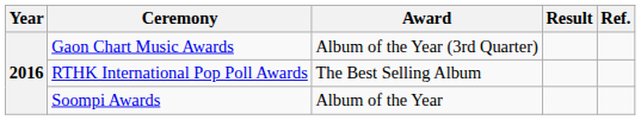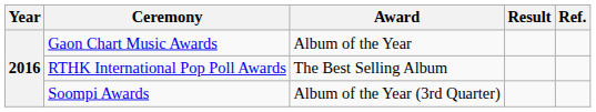Gaon Chart Music Awards | Award: Album of the Year (3rd Quarter) -> Album of the Year
Soompi Awards | Award: Album of the Year -> Album of the Year (3rd Quarter)
